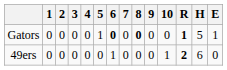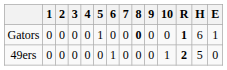Gators | 6: bold -> normal
Gators | H: 5 -> 6
49ers | H: 6 -> 5
